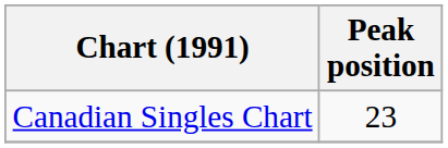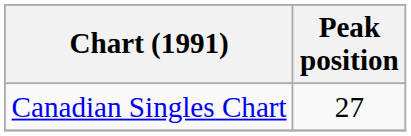Canadian Singles Chart | Peak position: 23 -> 27
